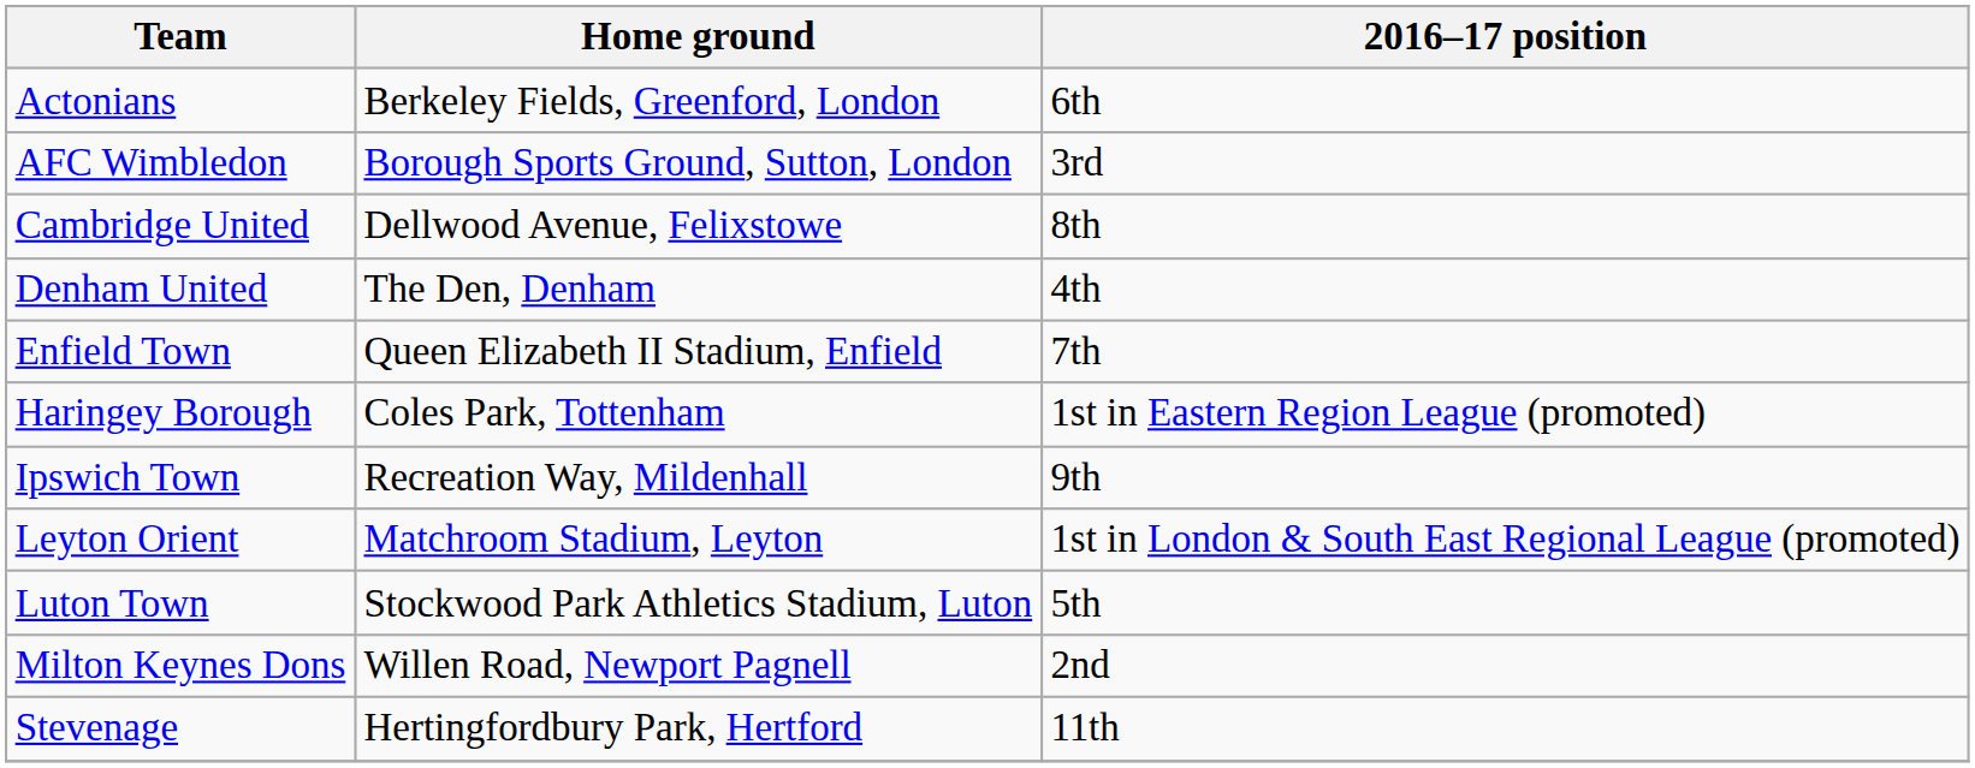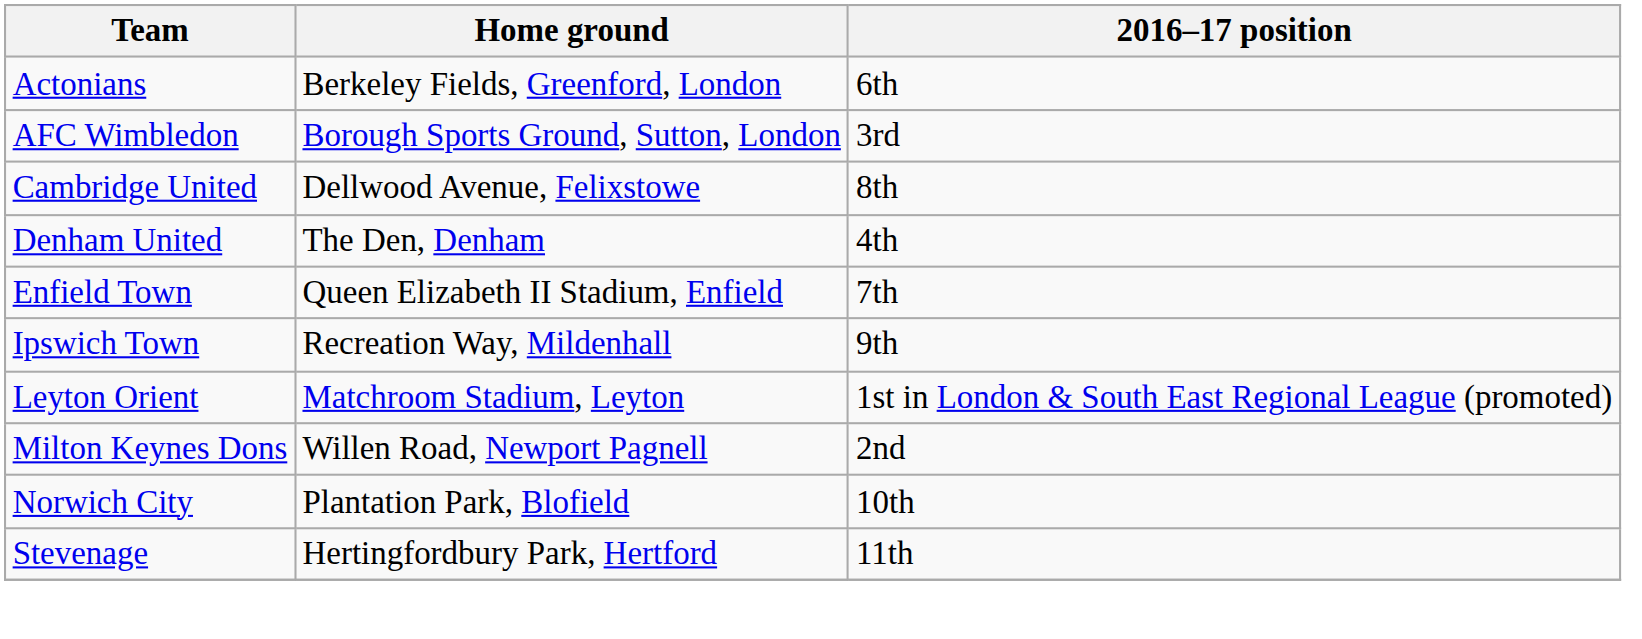- row: Haringey Borough | Coles Park, Tottenham | 1st in Eastern Region League (promoted)
- row: Luton Town | Stockwood Park Athletics Stadium, Luton | 5th
+ row: Norwich City | Plantation Park, Blofield | 10th
